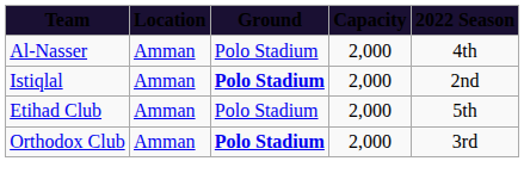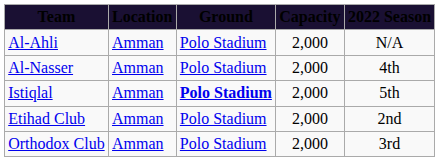+ row: Al-Ahli | Amman | Polo Stadium | 2,000 | N/A
Istiqlal | 2022 Season: 2nd -> 5th
Etihad Club | 2022 Season: 5th -> 2nd
Orthodox Club | Ground: bold -> normal
